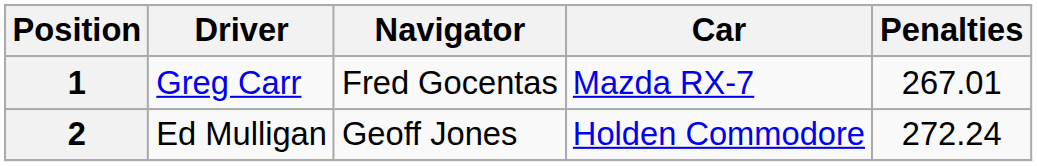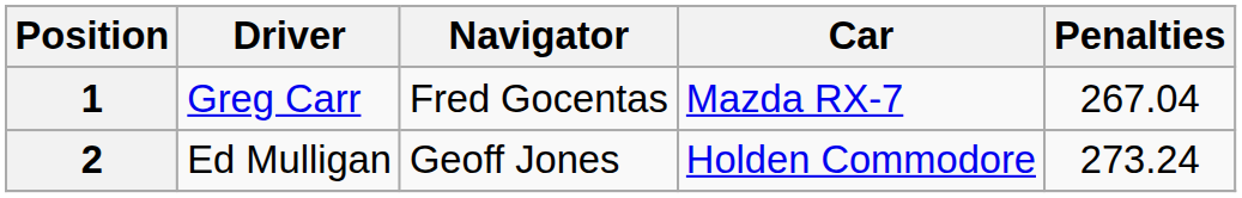1 | Penalties: 267.01 -> 267.04
2 | Penalties: 272.24 -> 273.24
